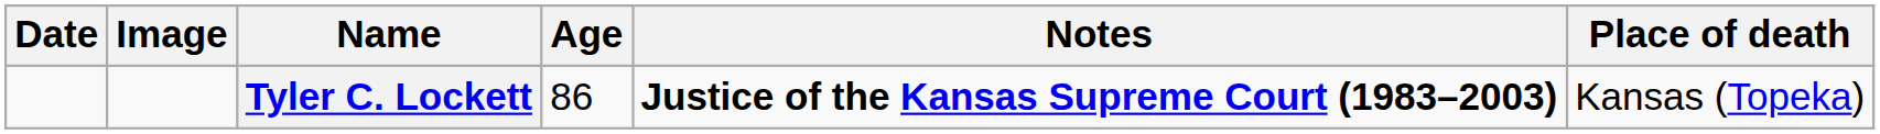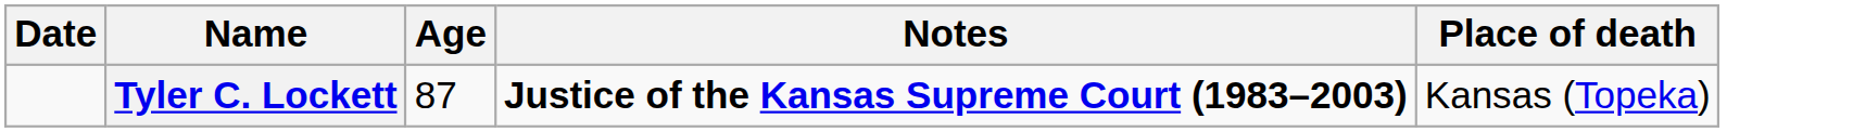- column: Image
Tyler C. Lockett | Age: 86 -> 87
